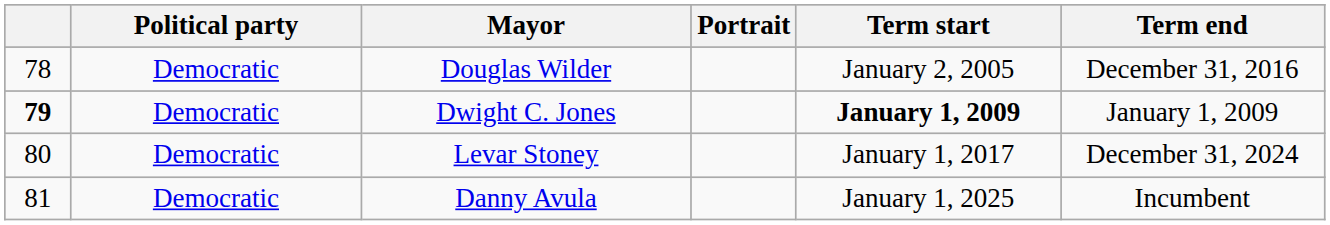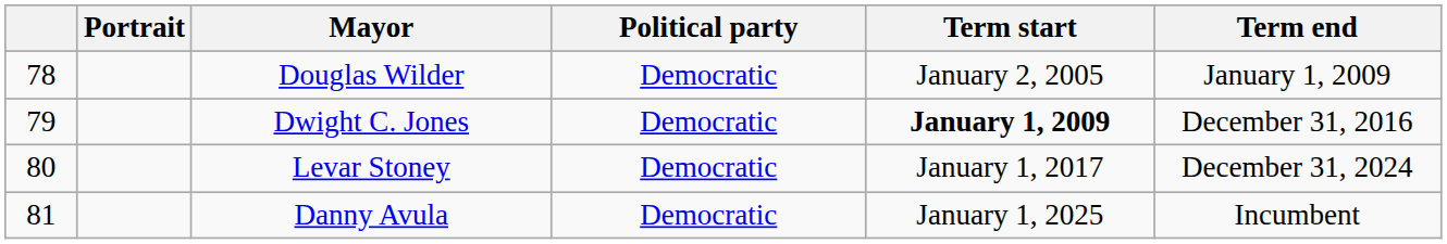columns swapped: Portrait <-> Political party
Douglas Wilder | Term end: December 31, 2016 -> January 1, 2009
Dwight C. Jones | column 1: bold -> normal
Dwight C. Jones | Term end: January 1, 2009 -> December 31, 2016
